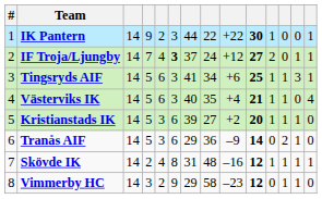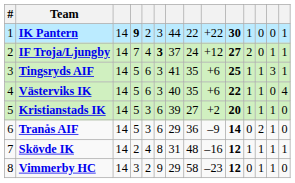IK Pantern | column 4: normal -> bold
Tingsryds AIF | column 8: 34 -> 35
Västerviks IK | column 9: +4 -> +6
Västerviks IK | column 10: 21 -> 22
